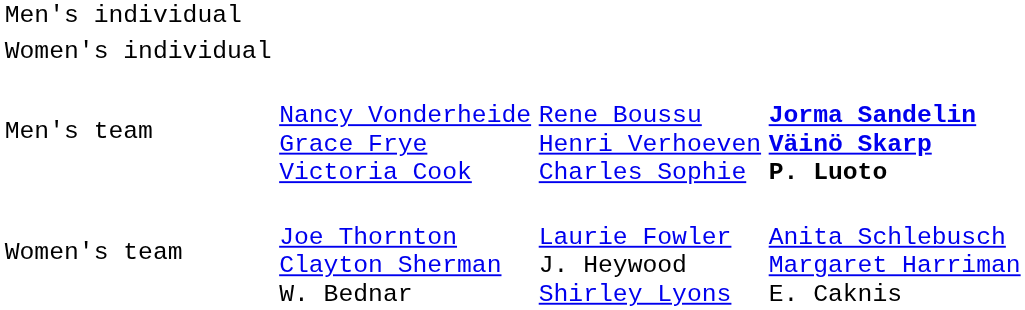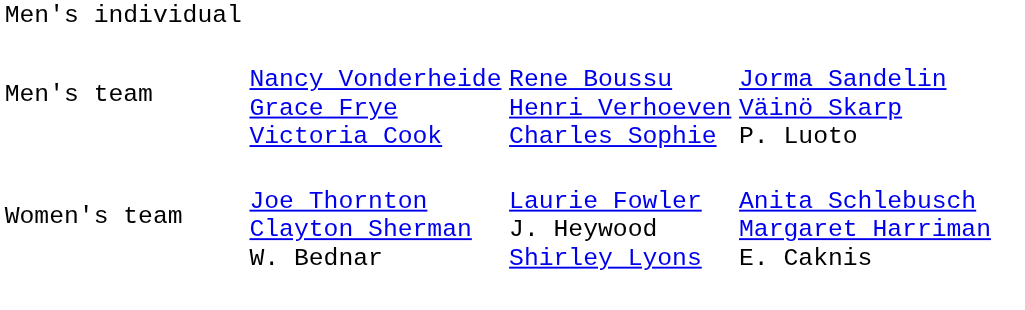- row: Women's individual
Men's team | column 4: bold -> normal
